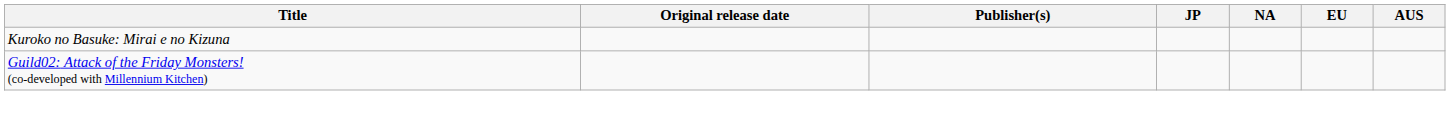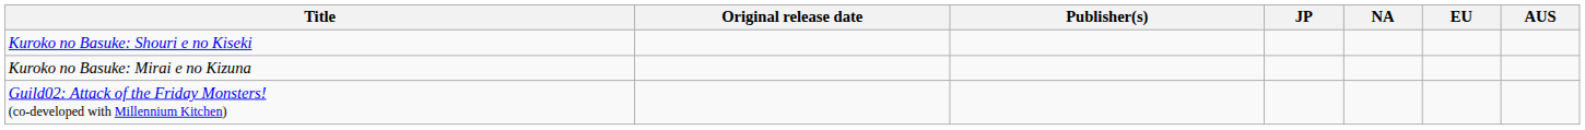+ row: Kuroko no Basuke: Shouri e no Kiseki
